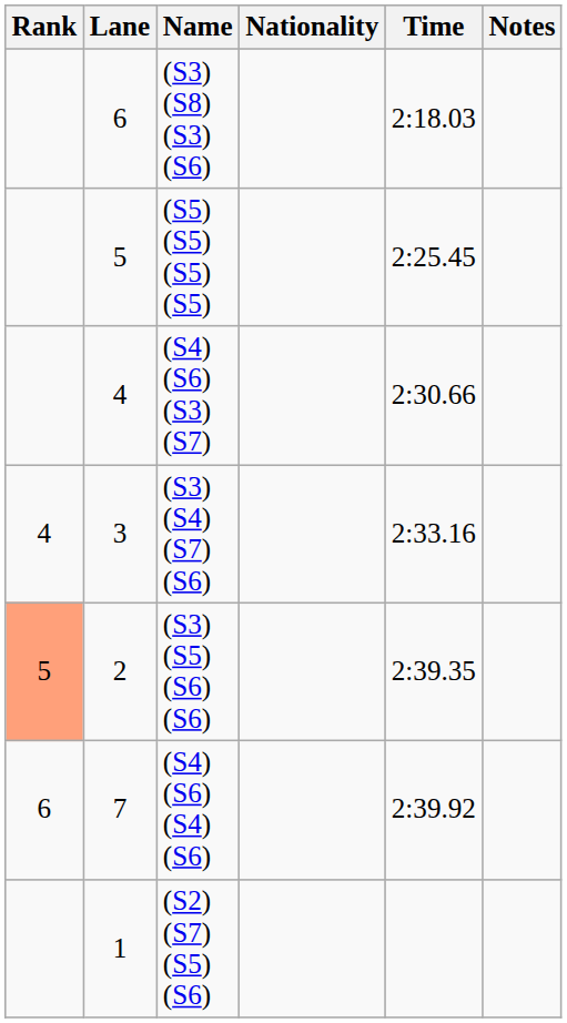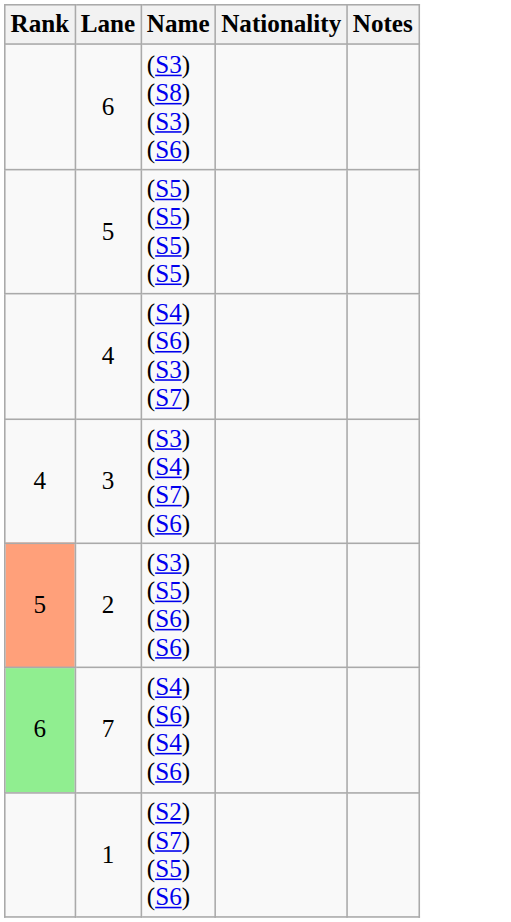- column: Time | 2:18.03 | 2:25.45 | 2:30.66 | 2:33.16 | 2:39.35 | 2:39.92
(S4) (S6) (S4) (S6) | Rank: no background -> lightgreen background
